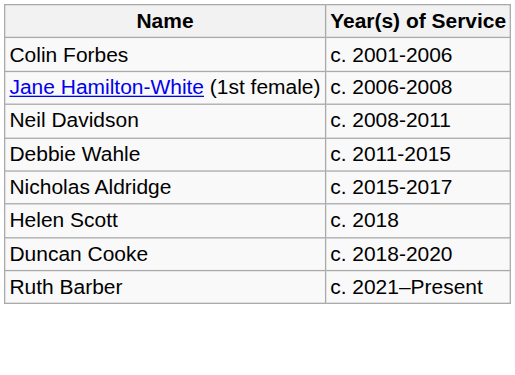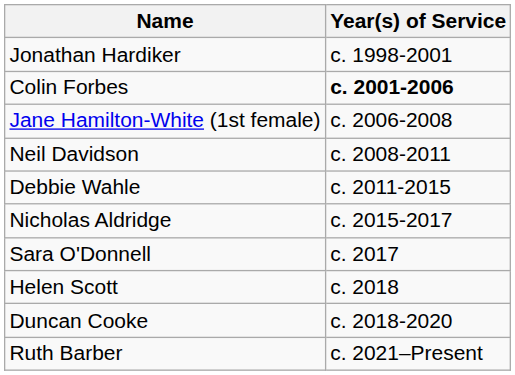+ row: Jonathan Hardiker | c. 1998-2001
Colin Forbes | Year(s) of Service: normal -> bold
+ row: Sara O'Donnell | c. 2017
